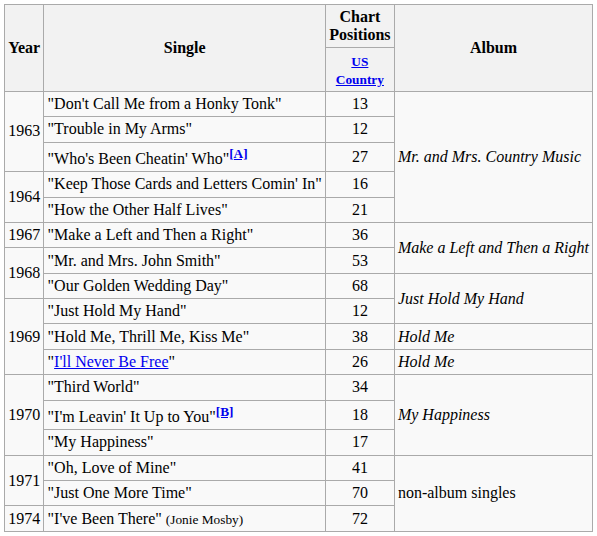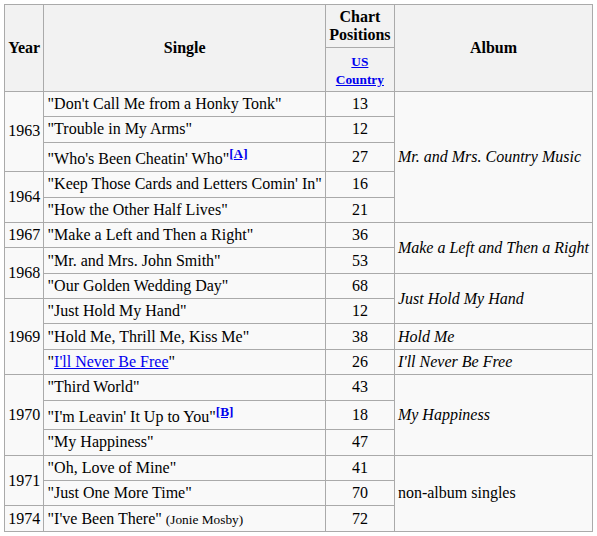"I'll Never Be Free" | Album: Hold Me -> I'll Never Be Free
"Third World" | Chart Positions / US Country: 34 -> 43
"My Happiness" | Chart Positions / US Country: 17 -> 47
